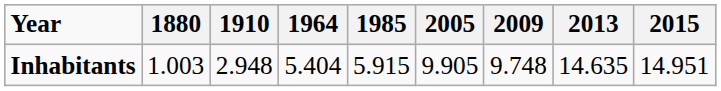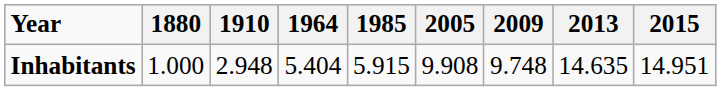Inhabitants | 1880: 1.003 -> 1.000
Inhabitants | 2005: 9.905 -> 9.908
